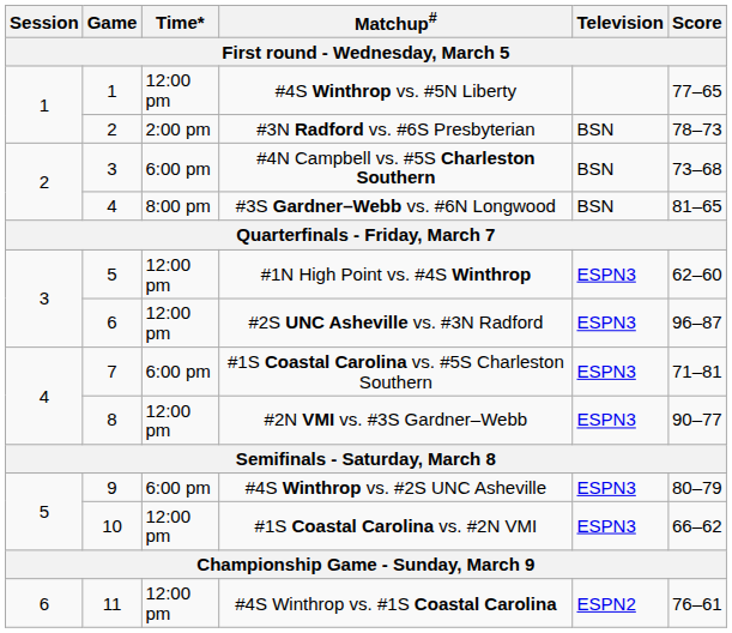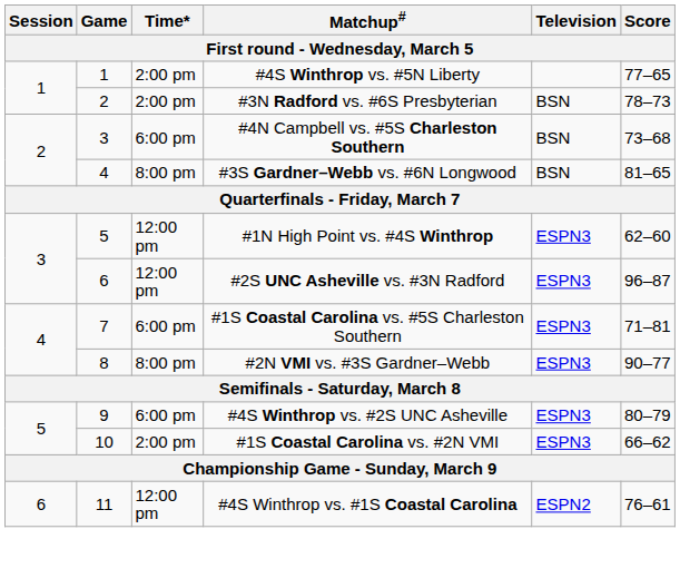#4S Winthrop vs. #5N Liberty | Time*: 12:00 pm -> 2:00 pm
#2N VMI vs. #3S Gardner–Webb | Time*: 12:00 pm -> 8:00 pm
#1S Coastal Carolina vs. #2N VMI | Time*: 12:00 pm -> 2:00 pm
